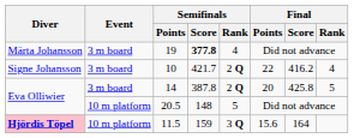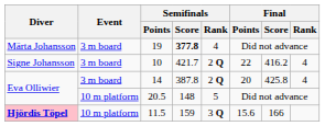14 | Final / Rank: 5 -> 4
11.5 | Final / Score: 164 -> 166
